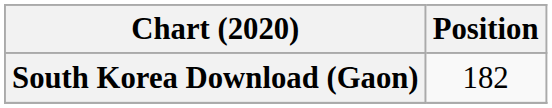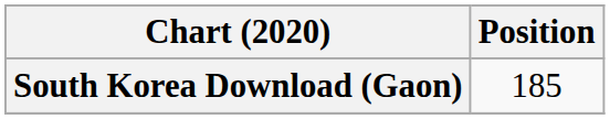South Korea Download (Gaon) | Position: 182 -> 185
